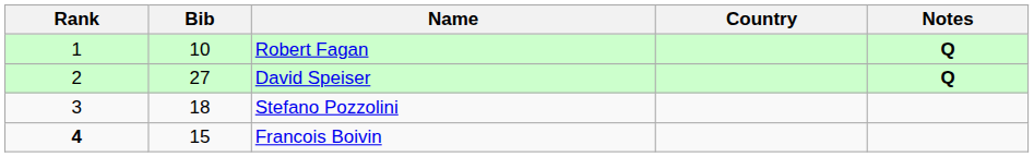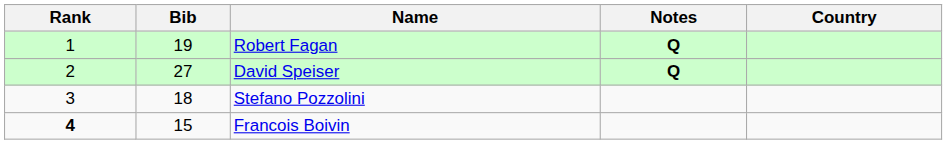columns swapped: Country <-> Notes
Robert Fagan | Bib: 10 -> 19
